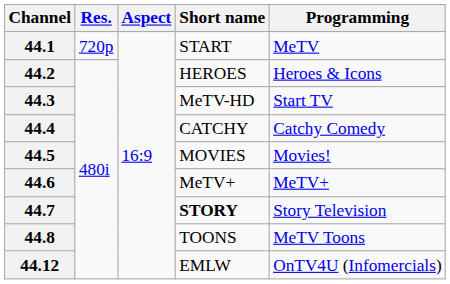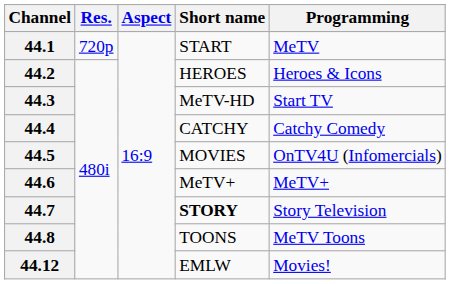44.5 | Programming: Movies! -> OnTV4U (Infomercials)
44.12 | Programming: OnTV4U (Infomercials) -> Movies!
